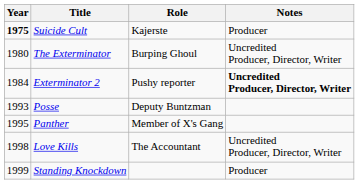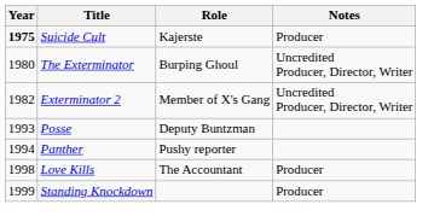Exterminator 2 | Year: 1984 -> 1982
Exterminator 2 | Role: Pushy reporter -> Member of X's Gang
Exterminator 2 | Notes: bold -> normal
Panther | Year: 1995 -> 1994
Panther | Role: Member of X's Gang -> Pushy reporter
Love Kills | Notes: Uncredited Producer, Director, Writer -> Producer
